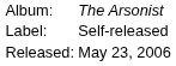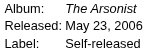rows swapped: Label: <-> Released:
